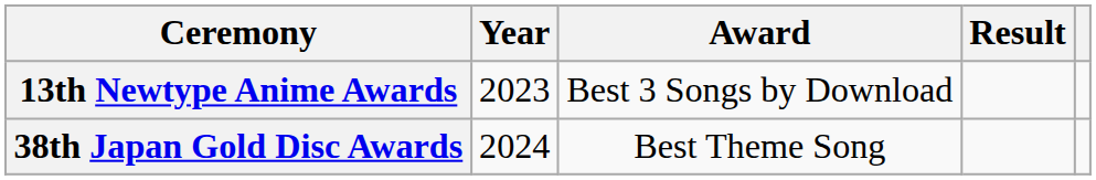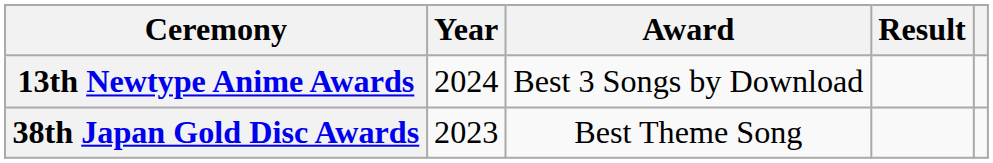13th Newtype Anime Awards | Year: 2023 -> 2024
38th Japan Gold Disc Awards | Year: 2024 -> 2023
